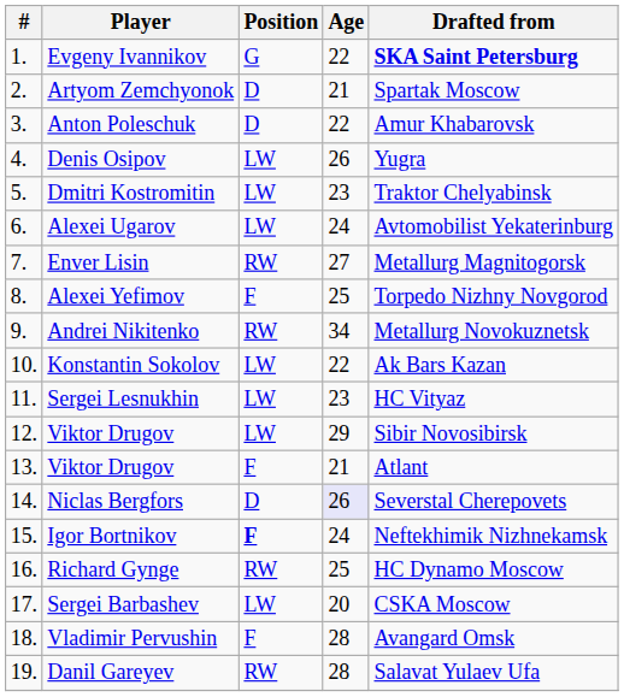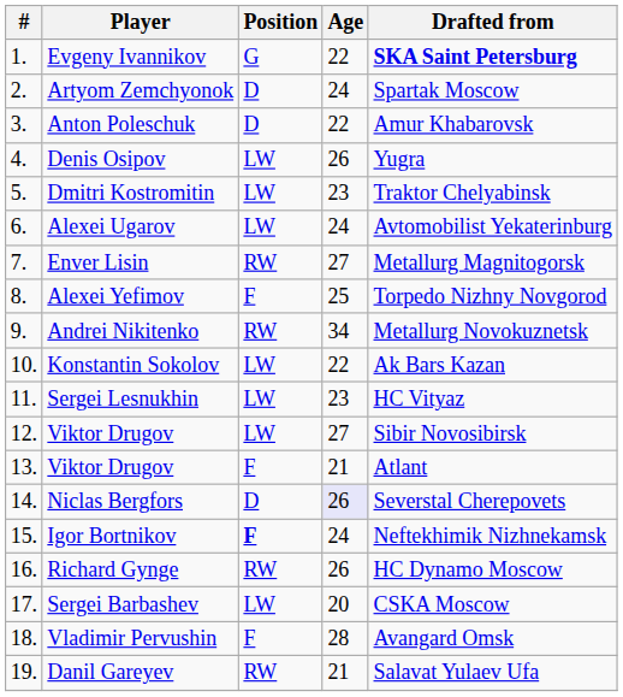Artyom Zemchyonok | Age: 21 -> 24
12. / Viktor Drugov | Age: 29 -> 27
Richard Gynge | Age: 25 -> 26
Danil Gareyev | Age: 28 -> 21
